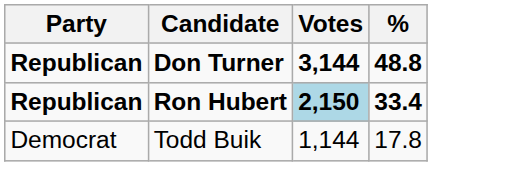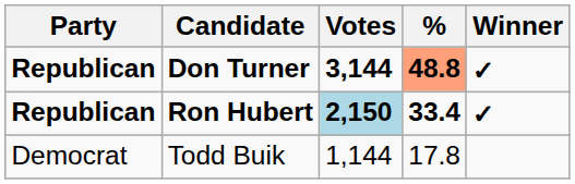+ column: Winner | ✓ | ✓
Don Turner | %: no background -> lightsalmon background
